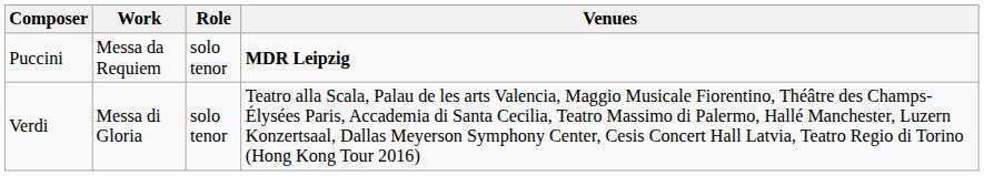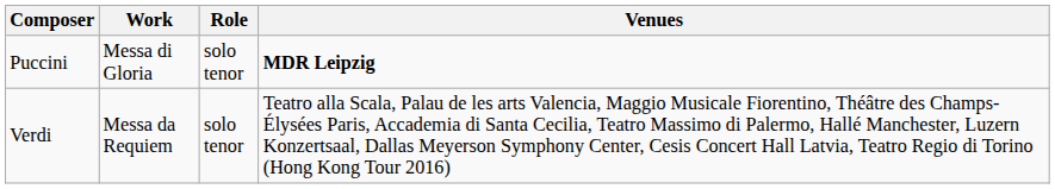Puccini | Work: Messa da Requiem -> Messa di Gloria
Verdi | Work: Messa di Gloria -> Messa da Requiem
